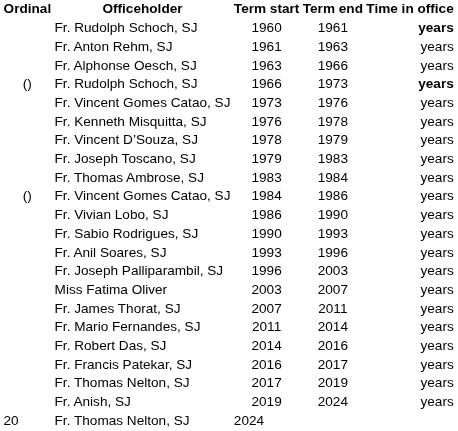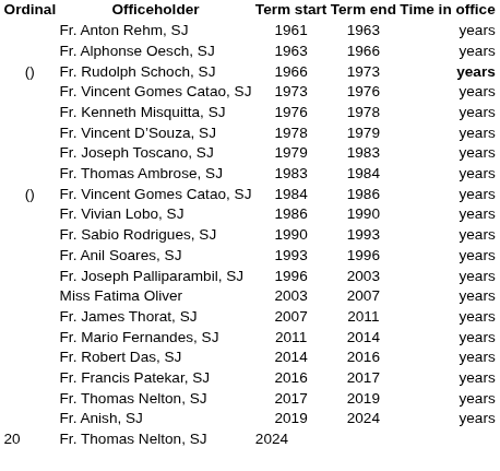- row: Fr. Rudolph Schoch, SJ | 1960 | 1961 | years
